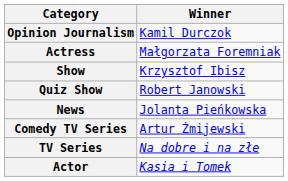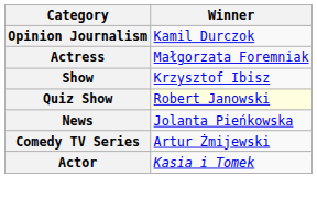Quiz Show | Winner: no background -> lightyellow background
- row: TV Series | Na dobre i na złe
